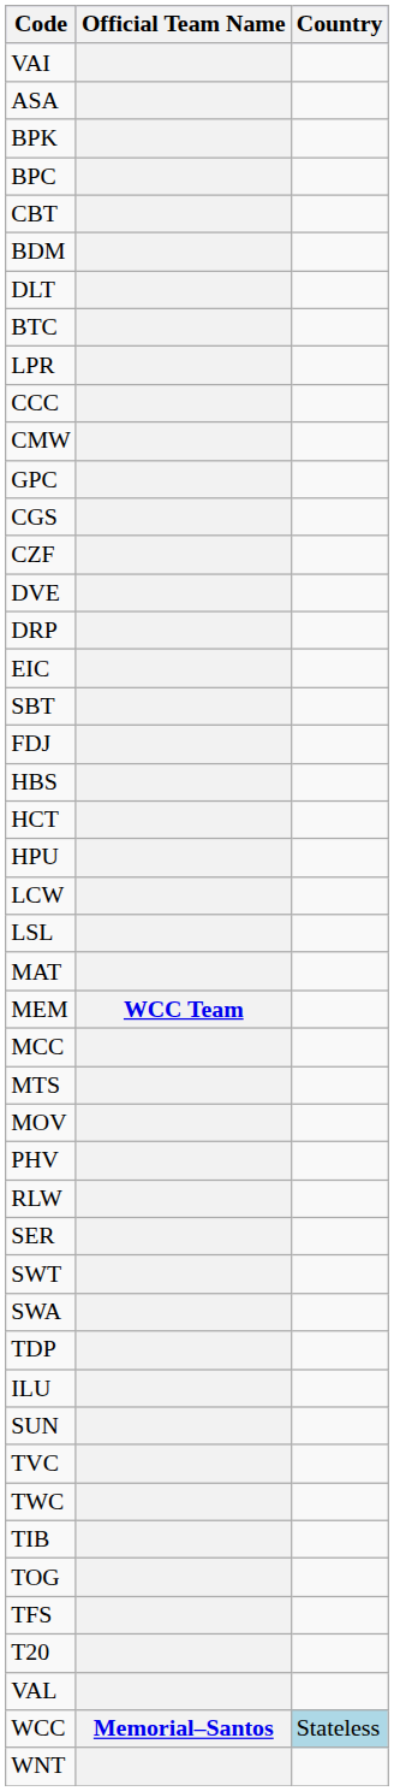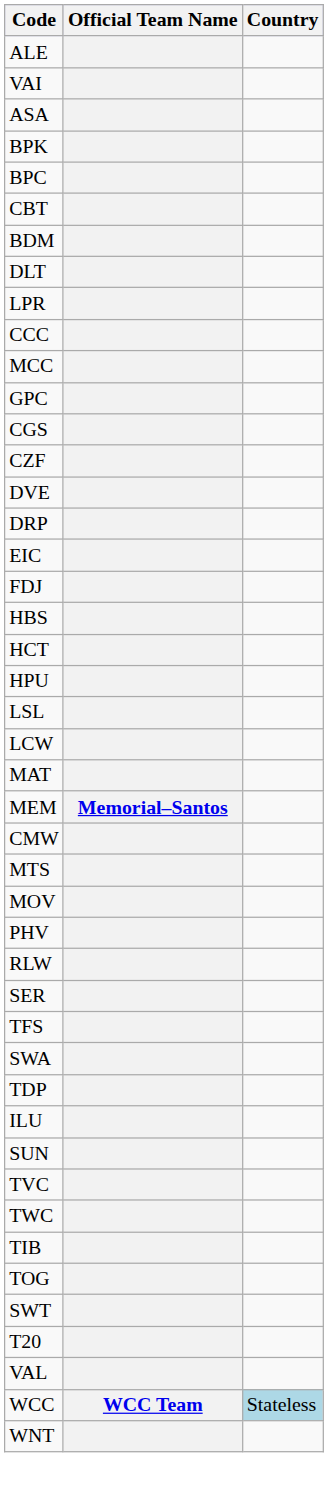+ row: ALE
- row: BTC
rows swapped: CMW <-> MCC
- row: SBT
rows swapped: LSL <-> LCW
MEM | Official Team Name: WCC Team -> Memorial–Santos
rows swapped: SWT <-> TFS
WCC | Official Team Name: Memorial–Santos -> WCC Team
